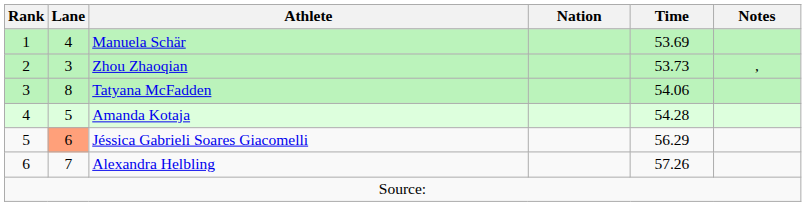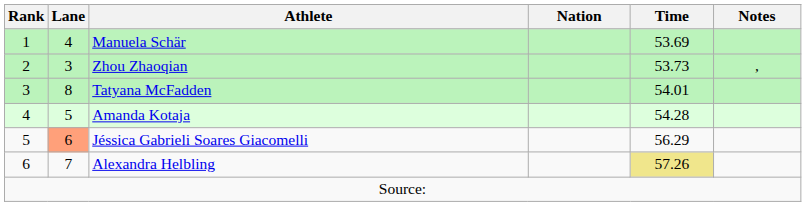Tatyana McFadden | Time: 54.06 -> 54.01
Alexandra Helbling | Time: no background -> khaki background
